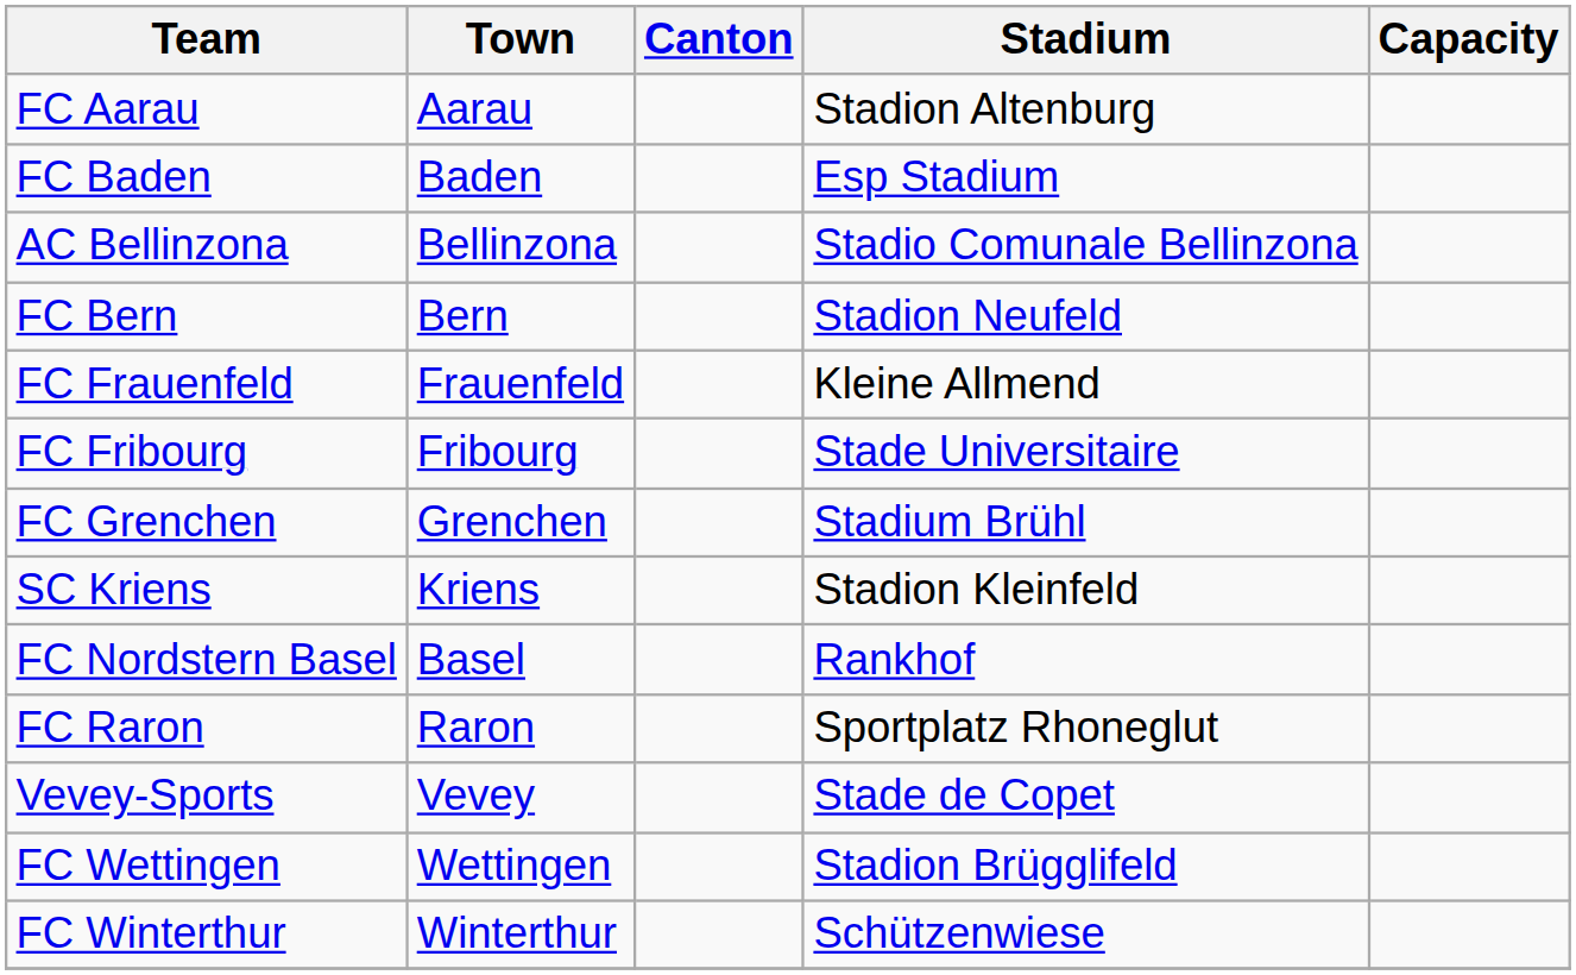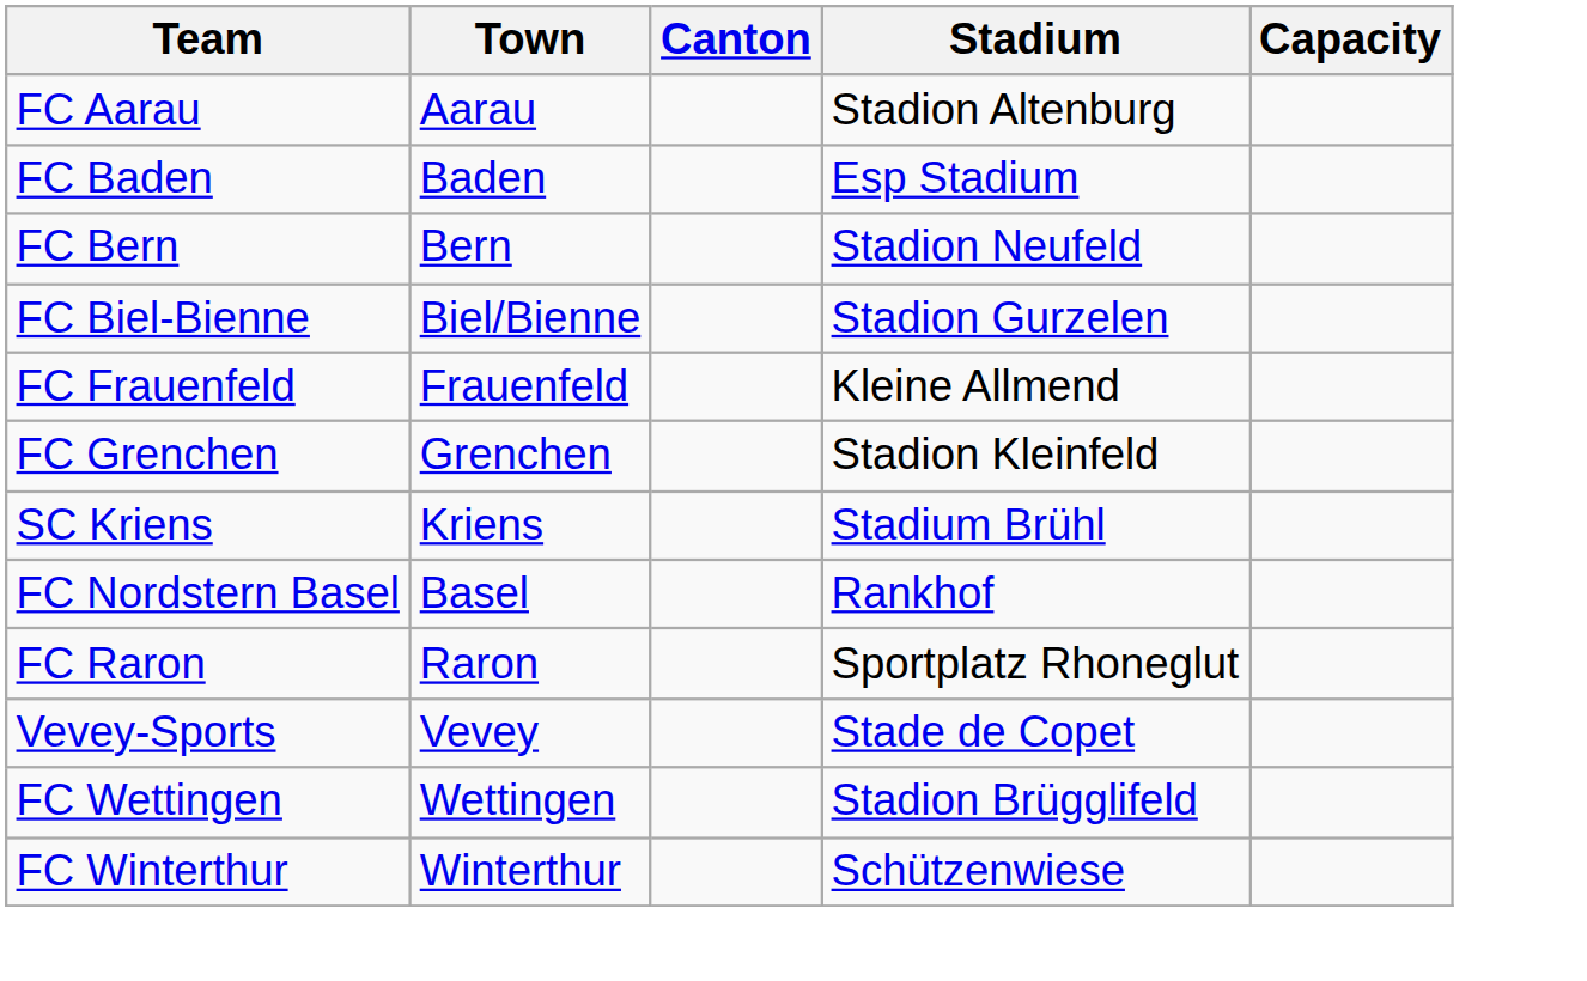- row: AC Bellinzona | Bellinzona | Stadio Comunale Bellinzona
+ row: FC Biel-Bienne | Biel/Bienne | Stadion Gurzelen
- row: FC Fribourg | Fribourg | Stade Universitaire
FC Grenchen | Stadium: Stadium Brühl -> Stadion Kleinfeld
SC Kriens | Stadium: Stadion Kleinfeld -> Stadium Brühl
